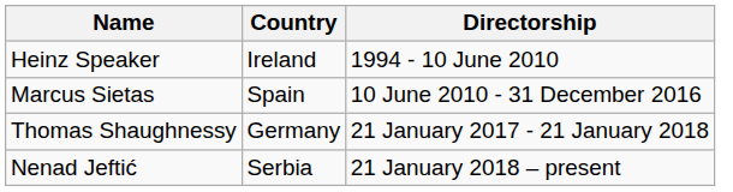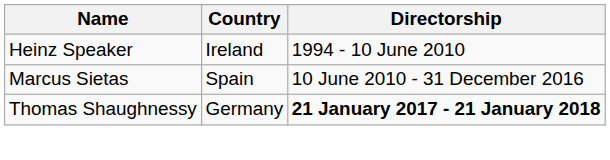Thomas Shaughnessy | Directorship: normal -> bold
- row: Nenad Jeftić | Serbia | 21 January 2018 – present
